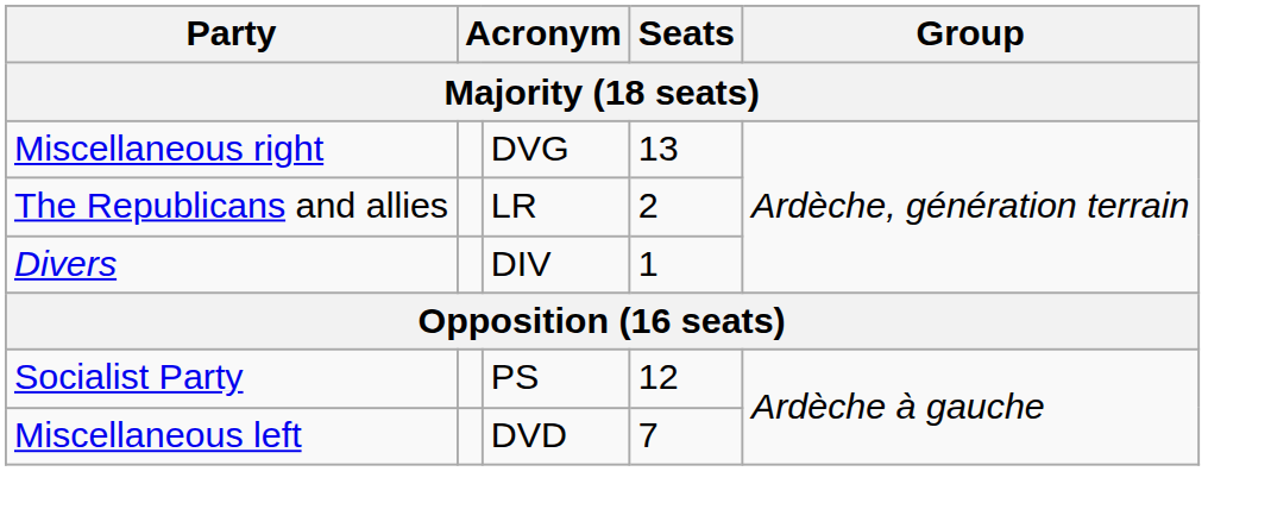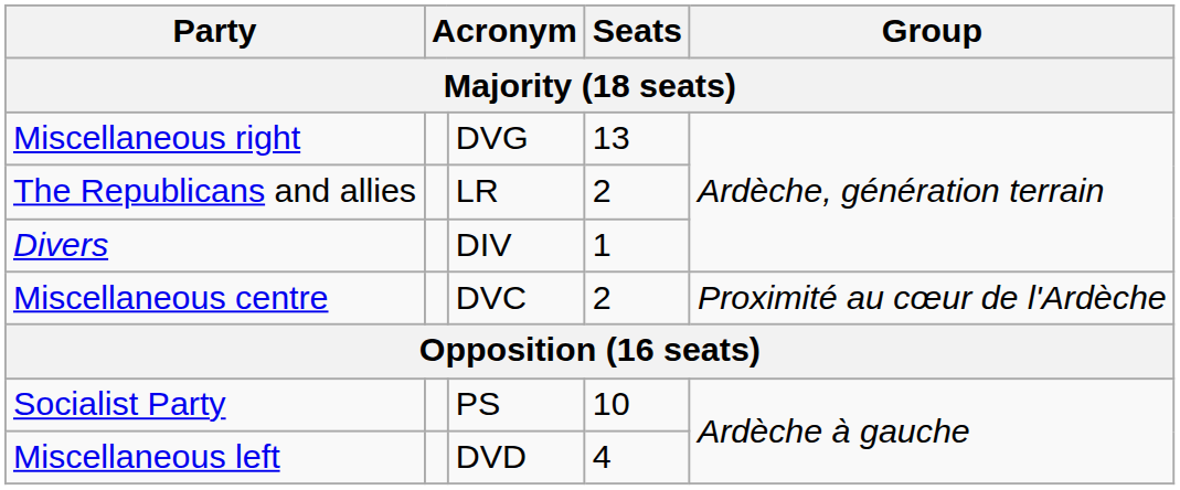+ row: Miscellaneous centre | DVC | 2 | Proximité au cœur de l'Ardèche
Socialist Party | Seats: 12 -> 10
Miscellaneous left | Seats: 7 -> 4
